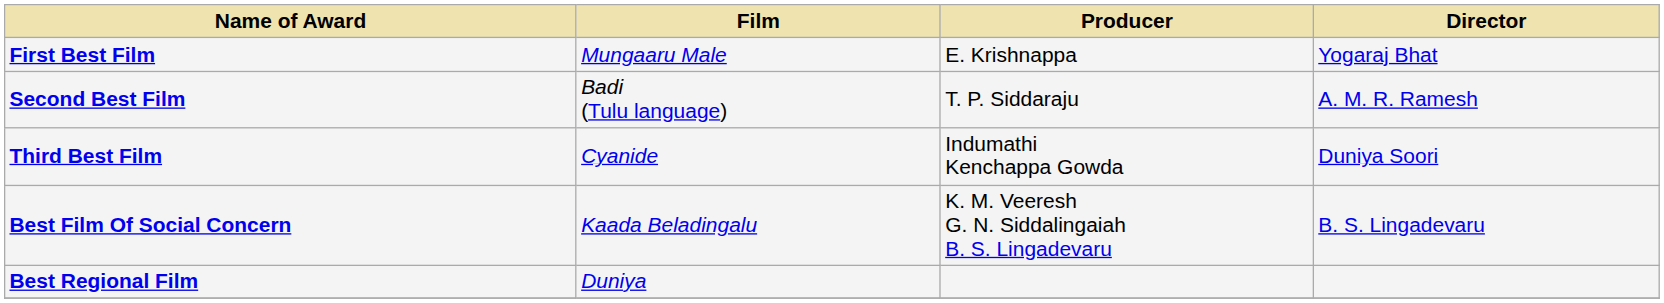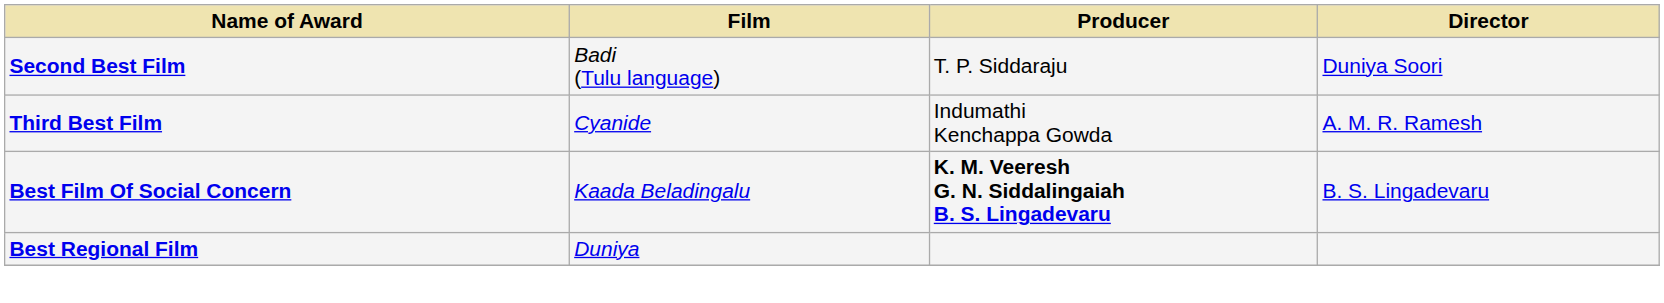- row: First Best Film | Mungaaru Male | E. Krishnappa | Yogaraj Bhat
Second Best Film | Director: A. M. R. Ramesh -> Duniya Soori
Third Best Film | Director: Duniya Soori -> A. M. R. Ramesh
Best Film Of Social Concern | Producer: normal -> bold
